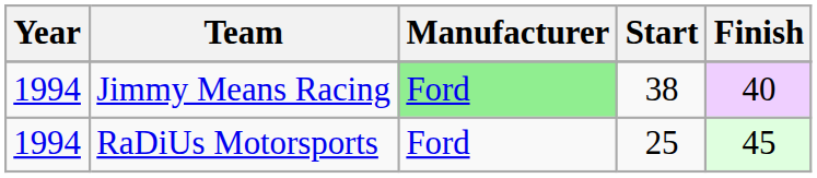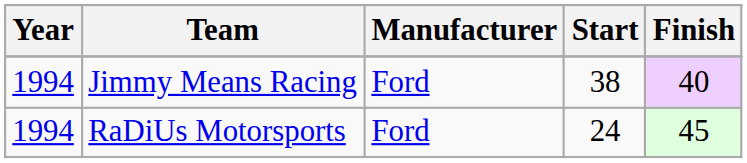Jimmy Means Racing | Manufacturer: lightgreen background -> no background
RaDiUs Motorsports | Start: 25 -> 24
